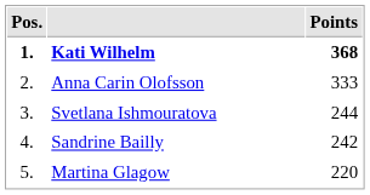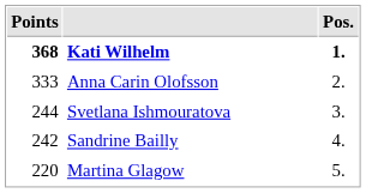columns swapped: Pos. <-> Points
